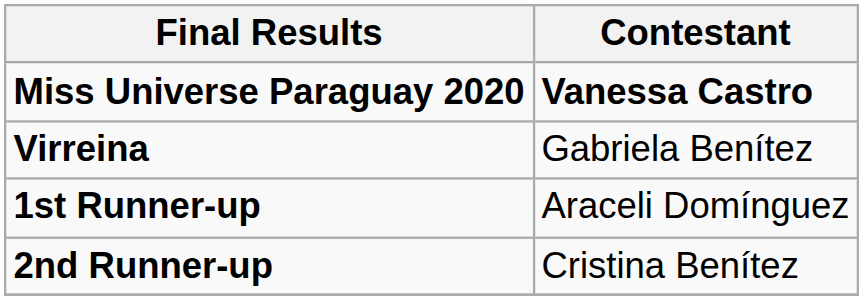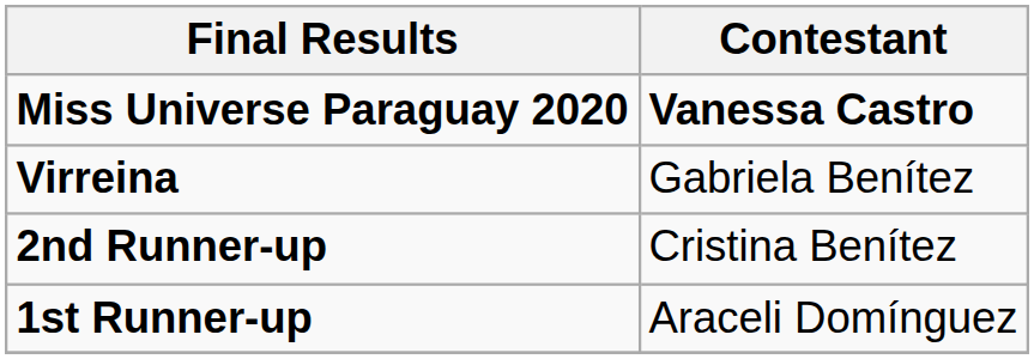rows swapped: 1st Runner-up <-> 2nd Runner-up
